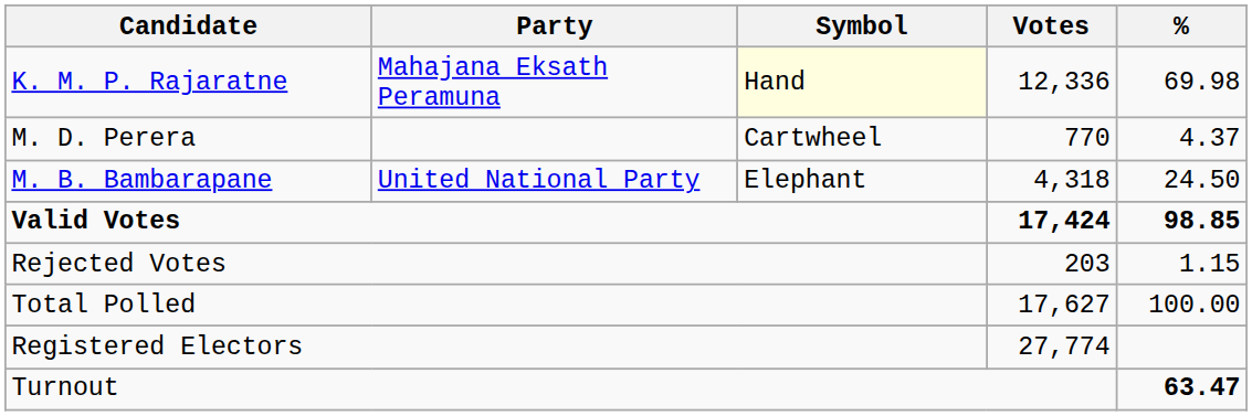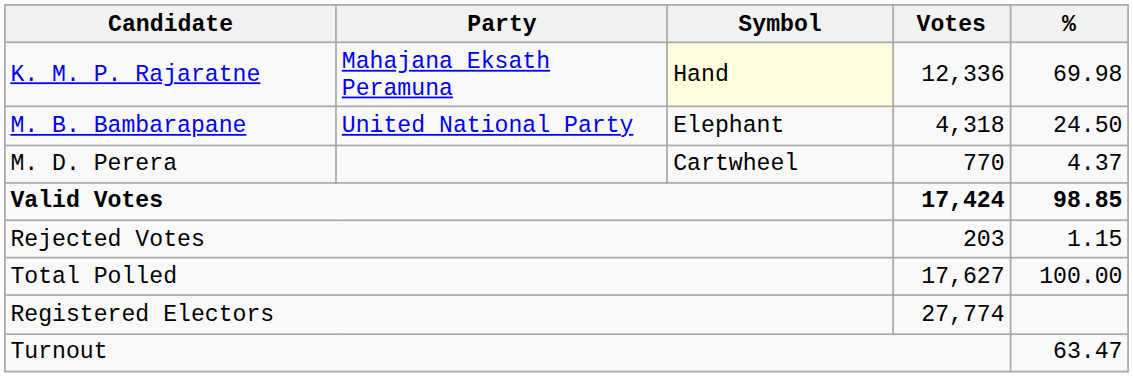rows swapped: M. B. Bambarapane <-> M. D. Perera
Turnout | %: bold -> normal
